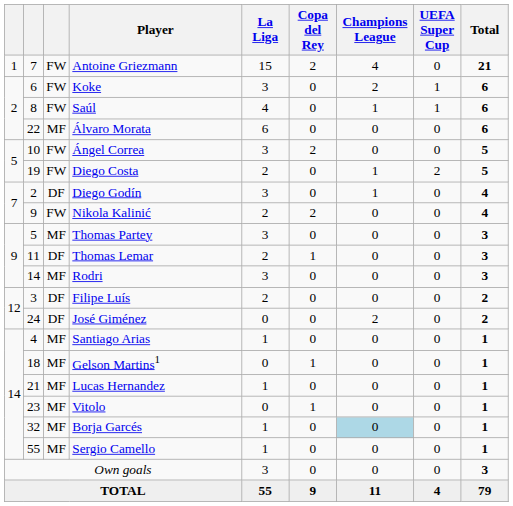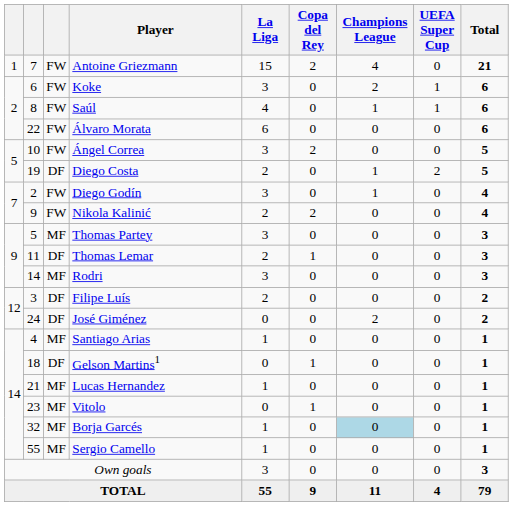Álvaro Morata | column 3: MF -> FW
Diego Costa | column 3: FW -> DF
Diego Godín | column 3: DF -> FW
Gelson Martins1 | column 3: MF -> DF
